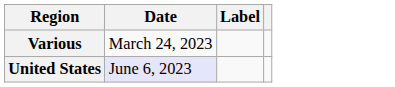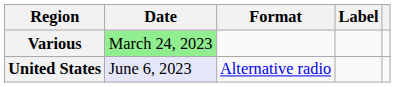+ column: Format | Alternative radio
Various | Date: no background -> lightgreen background
